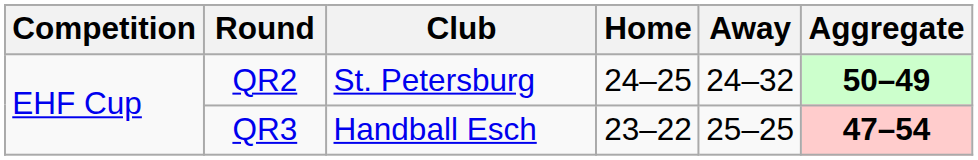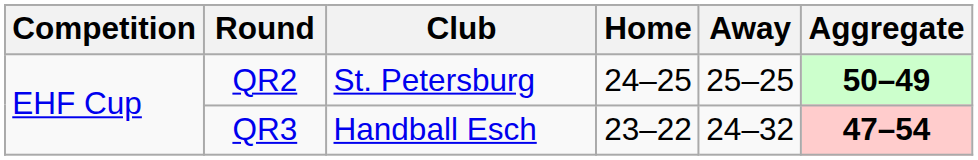QR2 | Away: 24–32 -> 25–25
QR3 | Away: 25–25 -> 24–32
